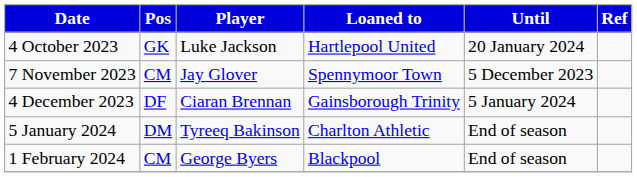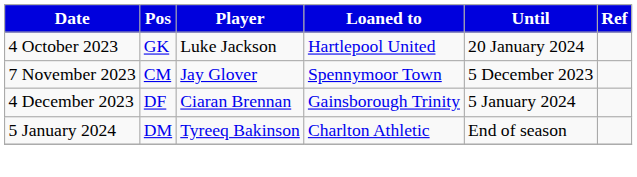- row: 1 February 2024 | CM | George Byers | Blackpool | End of season
